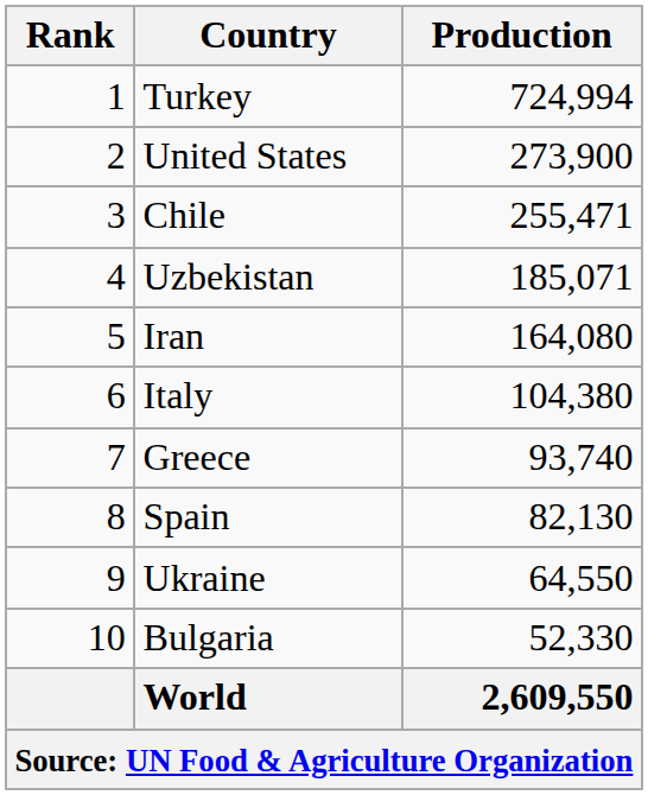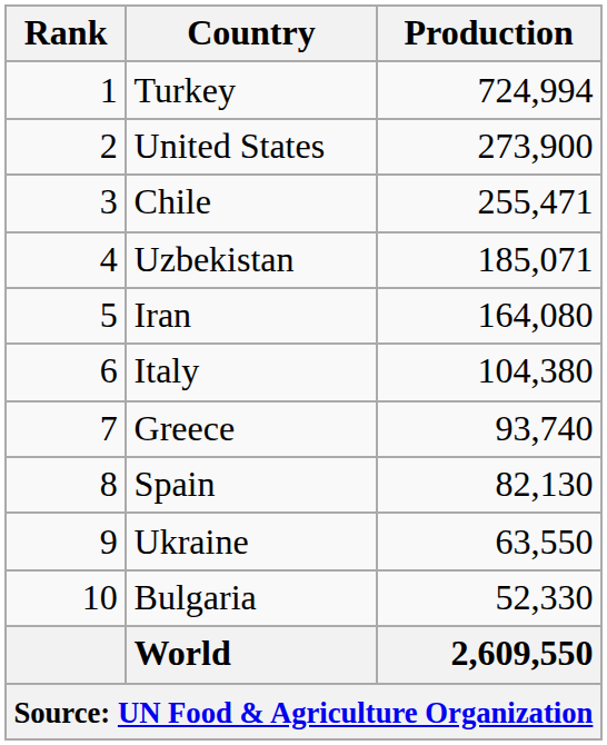Ukraine | Production: 64,550 -> 63,550
